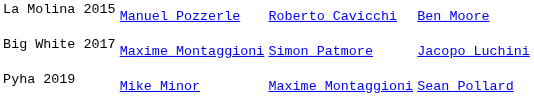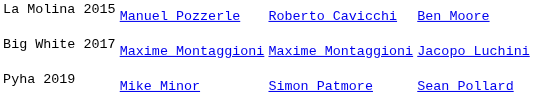Big White 2017 | column 3: Simon Patmore -> Maxime Montaggioni
Pyha 2019 | column 3: Maxime Montaggioni -> Simon Patmore
